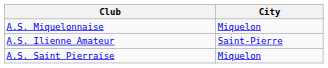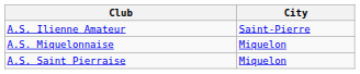rows swapped: A.S. Ilienne Amateur <-> A.S. Miquelonnaise
